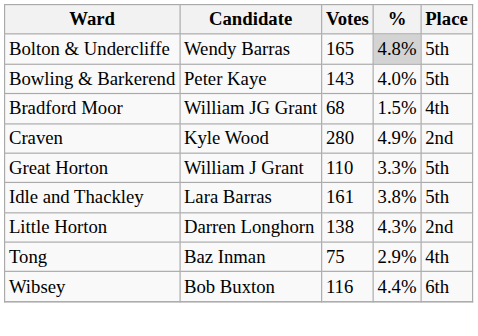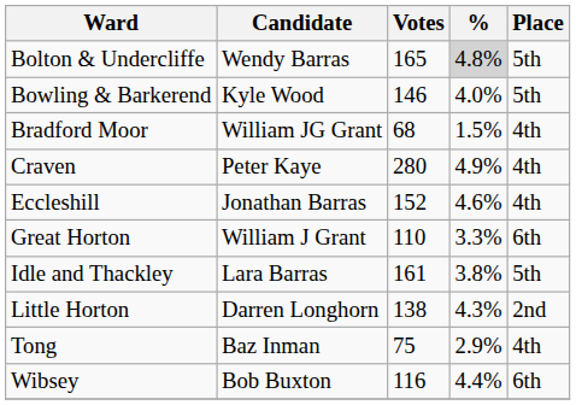Bowling & Barkerend | Candidate: Peter Kaye -> Kyle Wood
Bowling & Barkerend | Votes: 143 -> 146
Craven | Candidate: Kyle Wood -> Peter Kaye
Craven | Place: 2nd -> 4th
+ row: Eccleshill | Jonathan Barras | 152 | 4.6% | 4th
Great Horton | Place: 5th -> 6th
